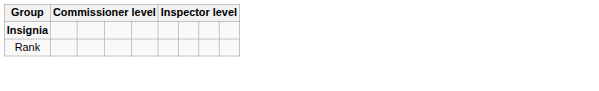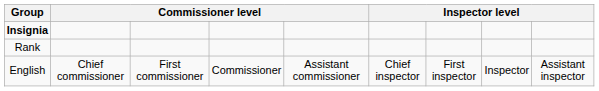+ row: English | Chief commissioner | First commissioner | Commissioner | Assistant commissioner | Chief inspector | First inspector | Inspector | Assistant inspector
